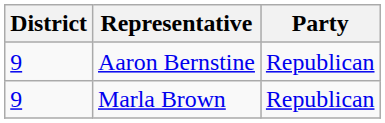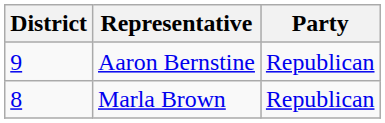Marla Brown | District: 9 -> 8
